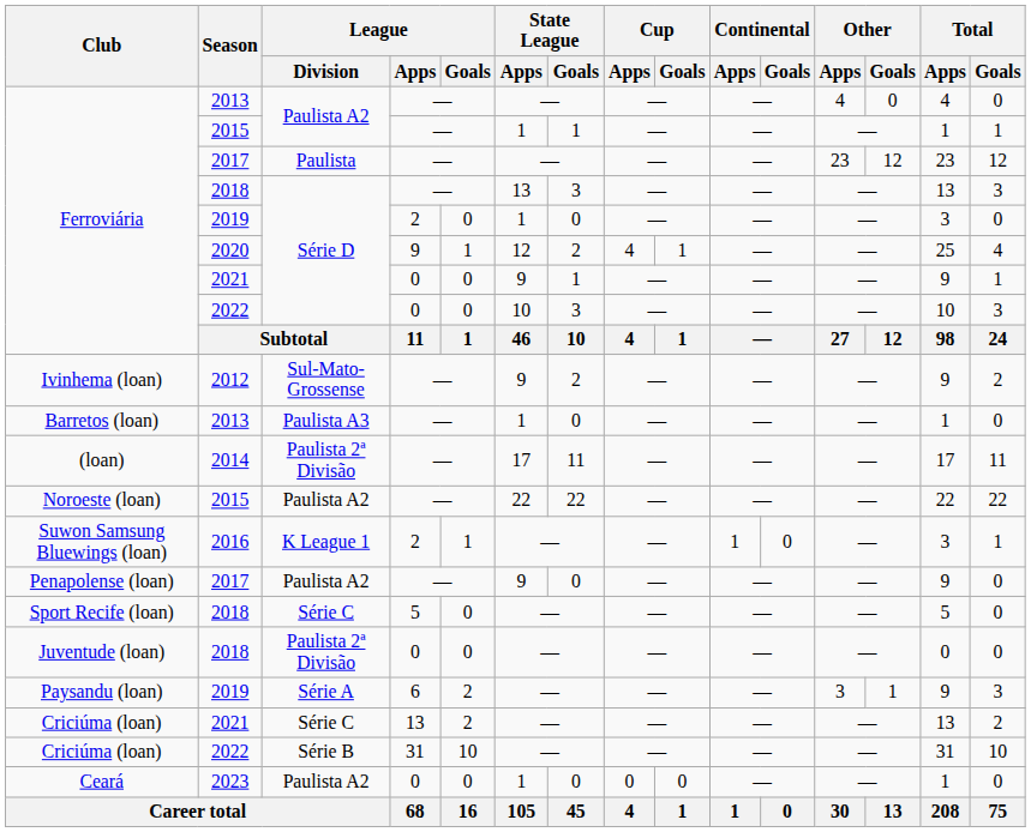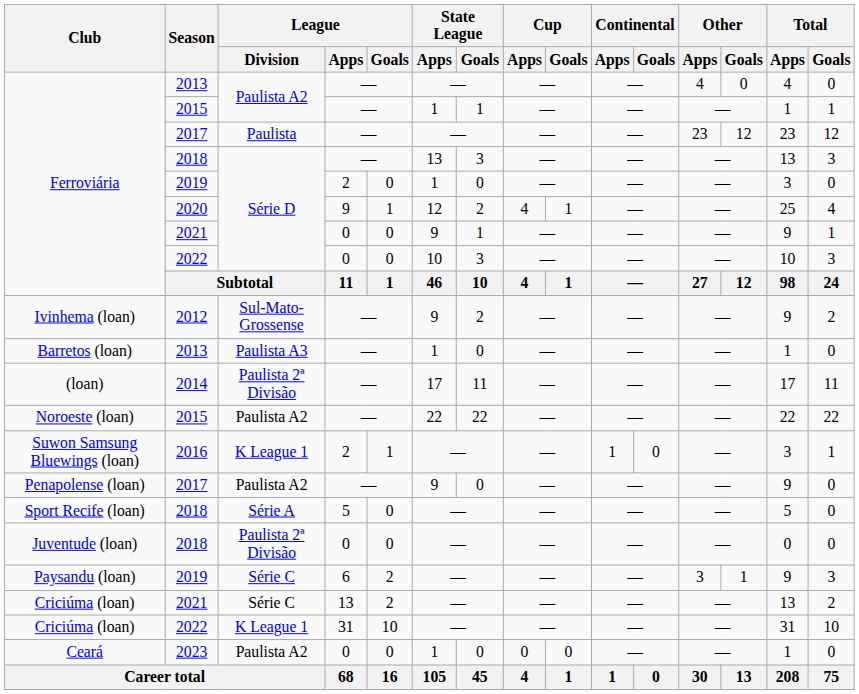Sport Recife (loan) | League / Division: Série C -> Série A
Paysandu (loan) | League / Division: Série A -> Série C
Criciúma (loan) / 2022 | League / Division: Série B -> K League 1
